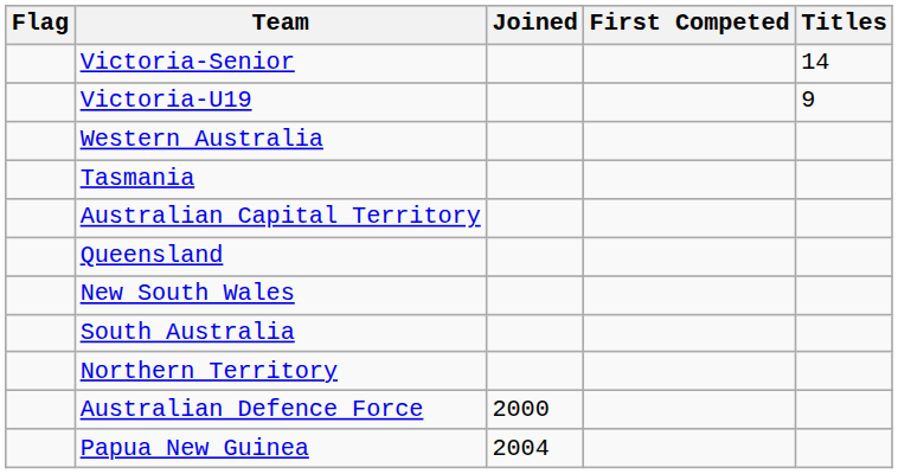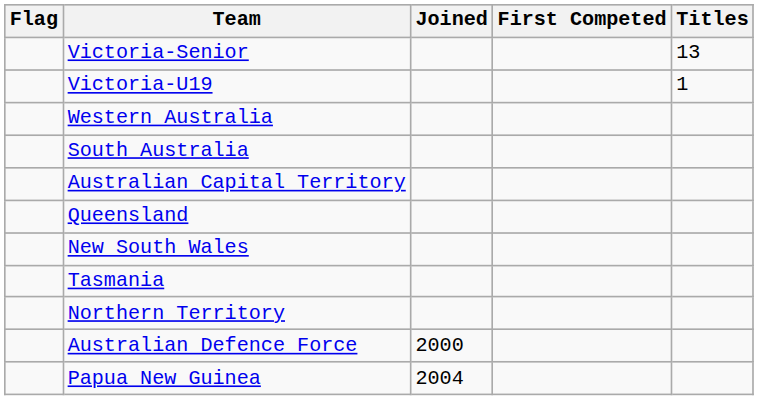Victoria-Senior | Titles: 14 -> 13
Victoria-U19 | Titles: 9 -> 1
rows swapped: South Australia <-> Tasmania
